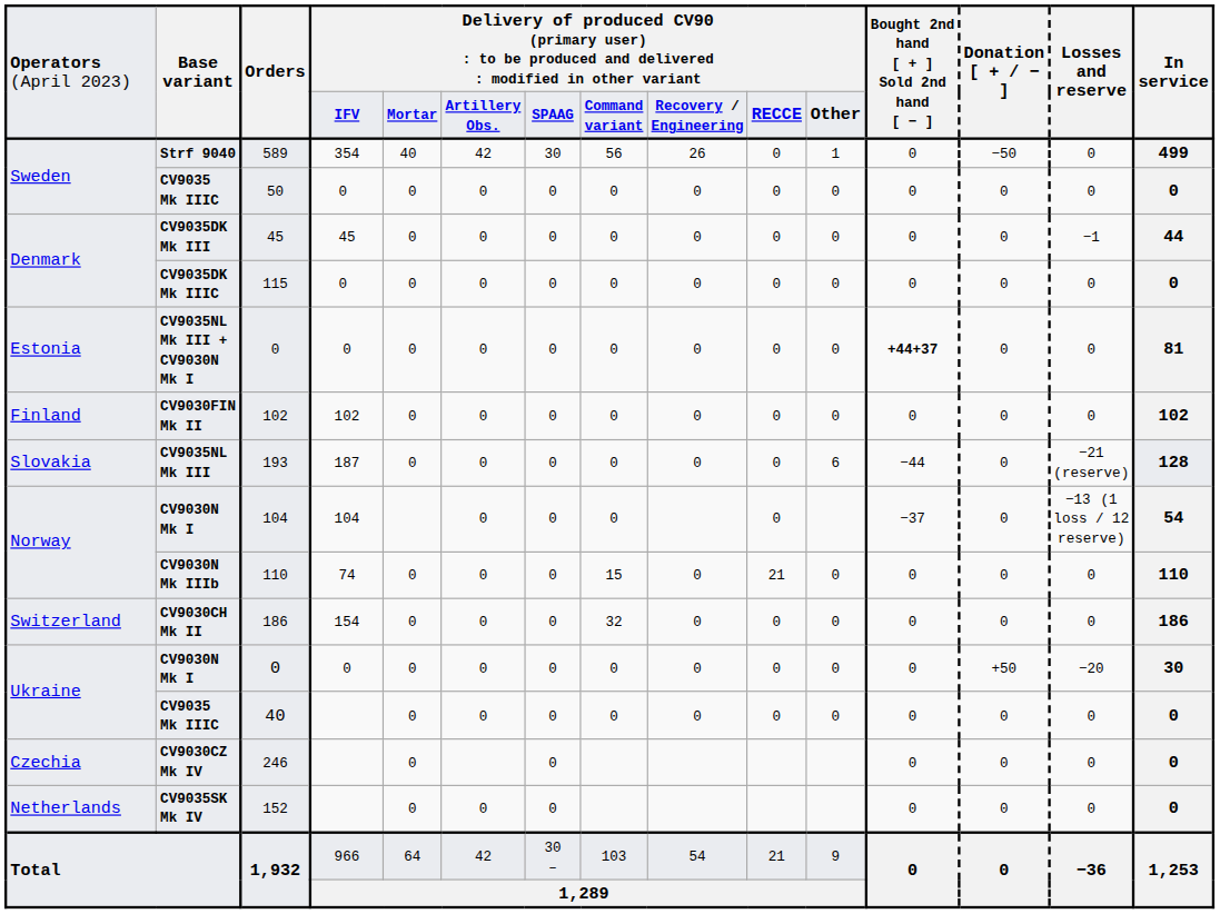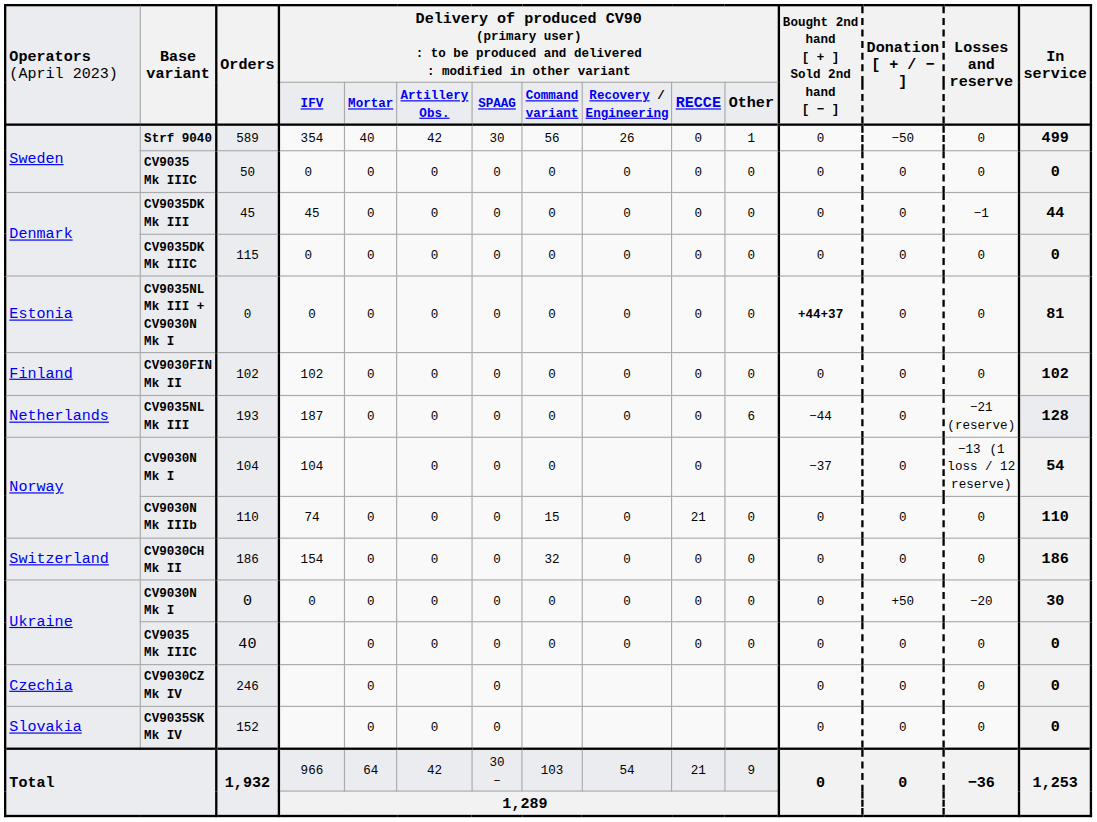193 | column 1: Slovakia -> Netherlands
152 | column 1: Netherlands -> Slovakia
